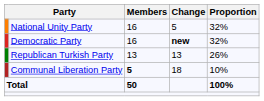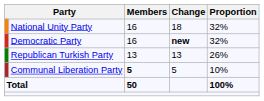National Unity Party | Change: 5 -> 18
Communal Liberation Party | Change: 18 -> 5
